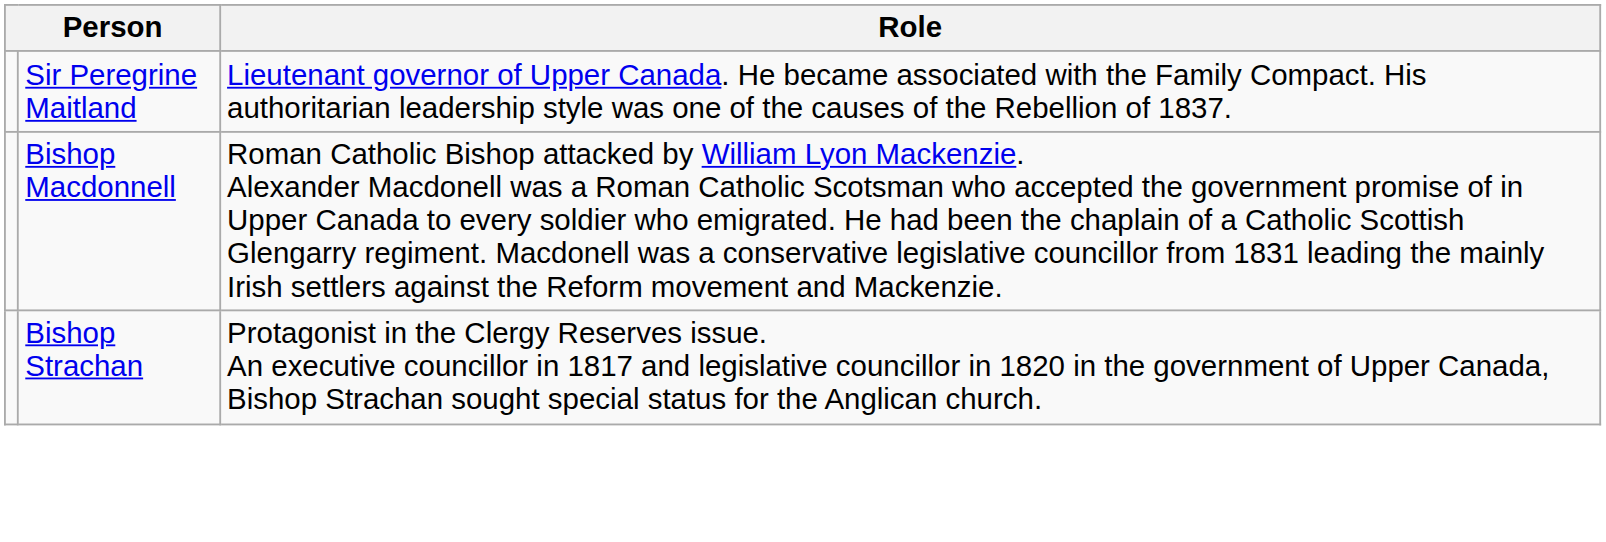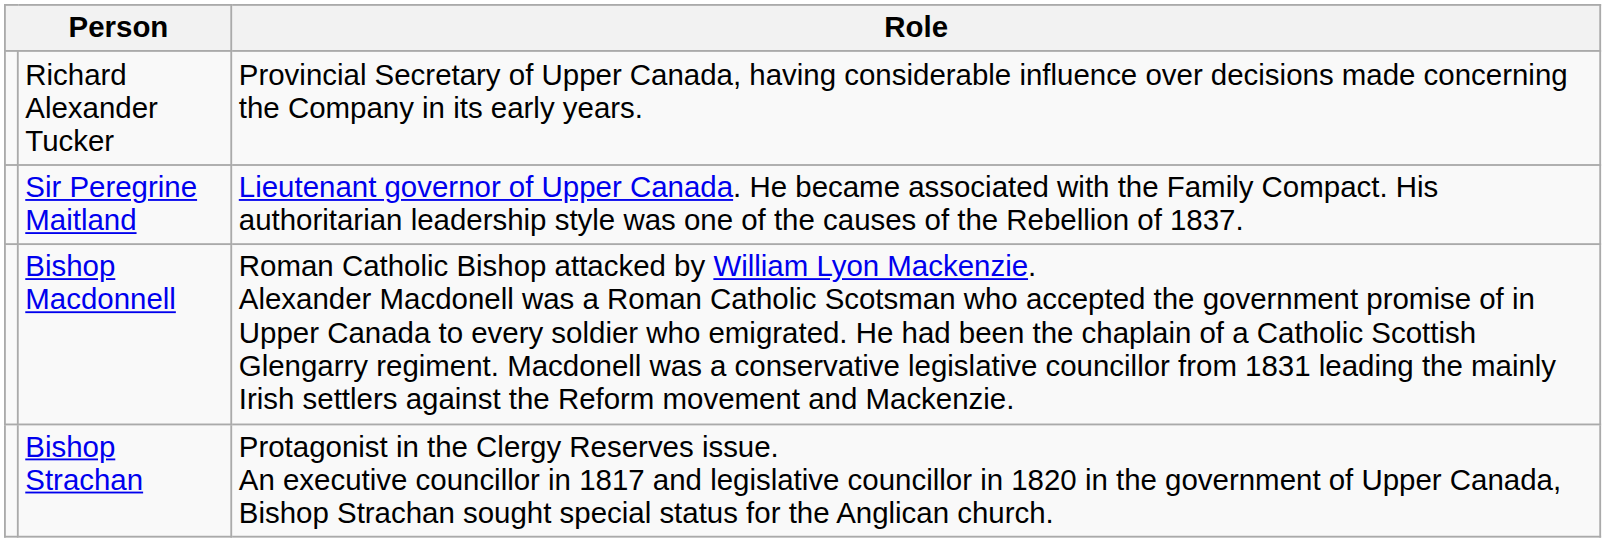+ row: Richard Alexander Tucker | Provincial Secretary of Upper Canada, having considerable influence over decisions made concerning the Company in its early years.
